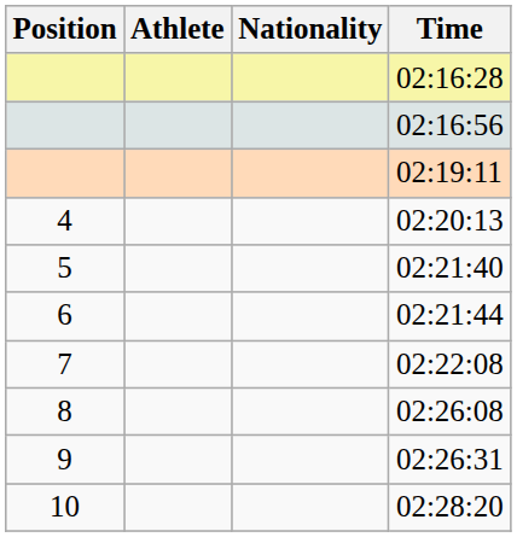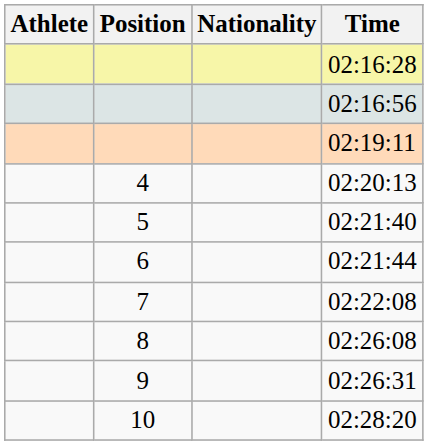columns swapped: Position <-> Athlete
